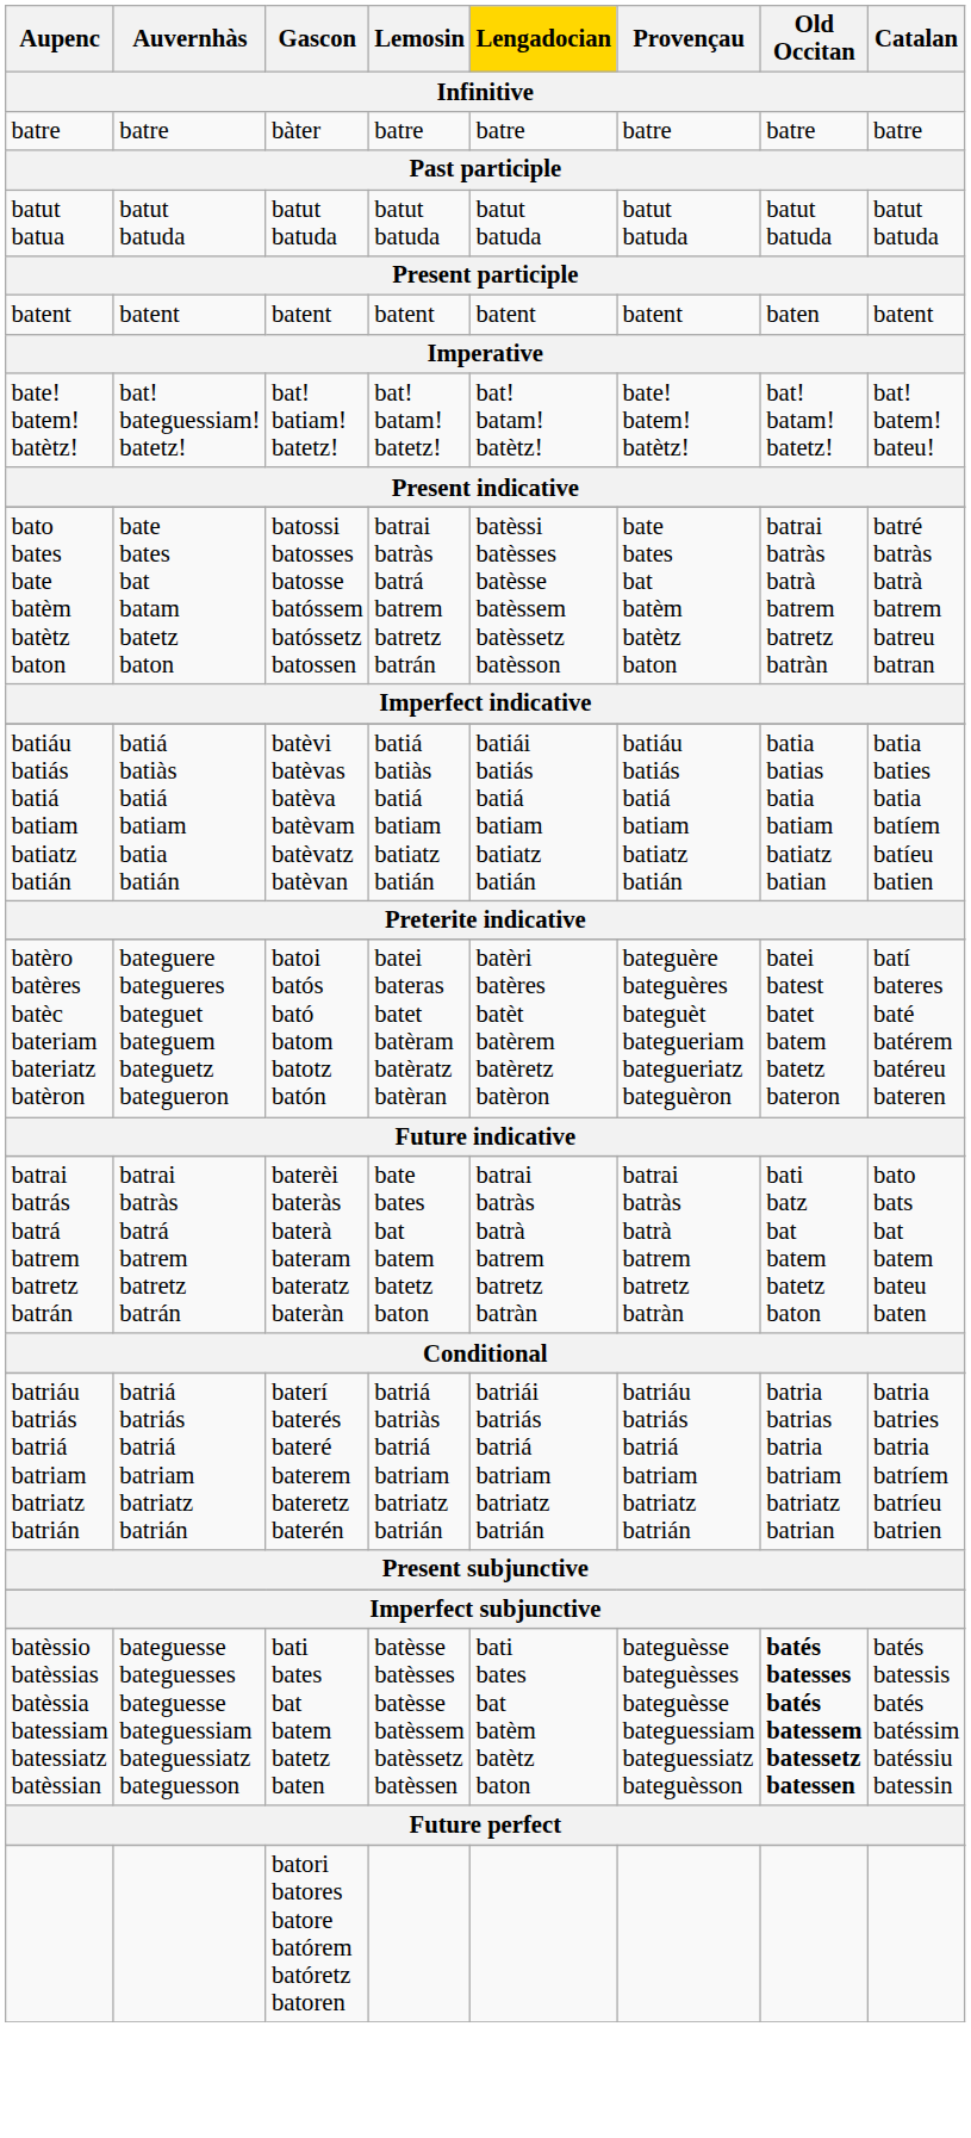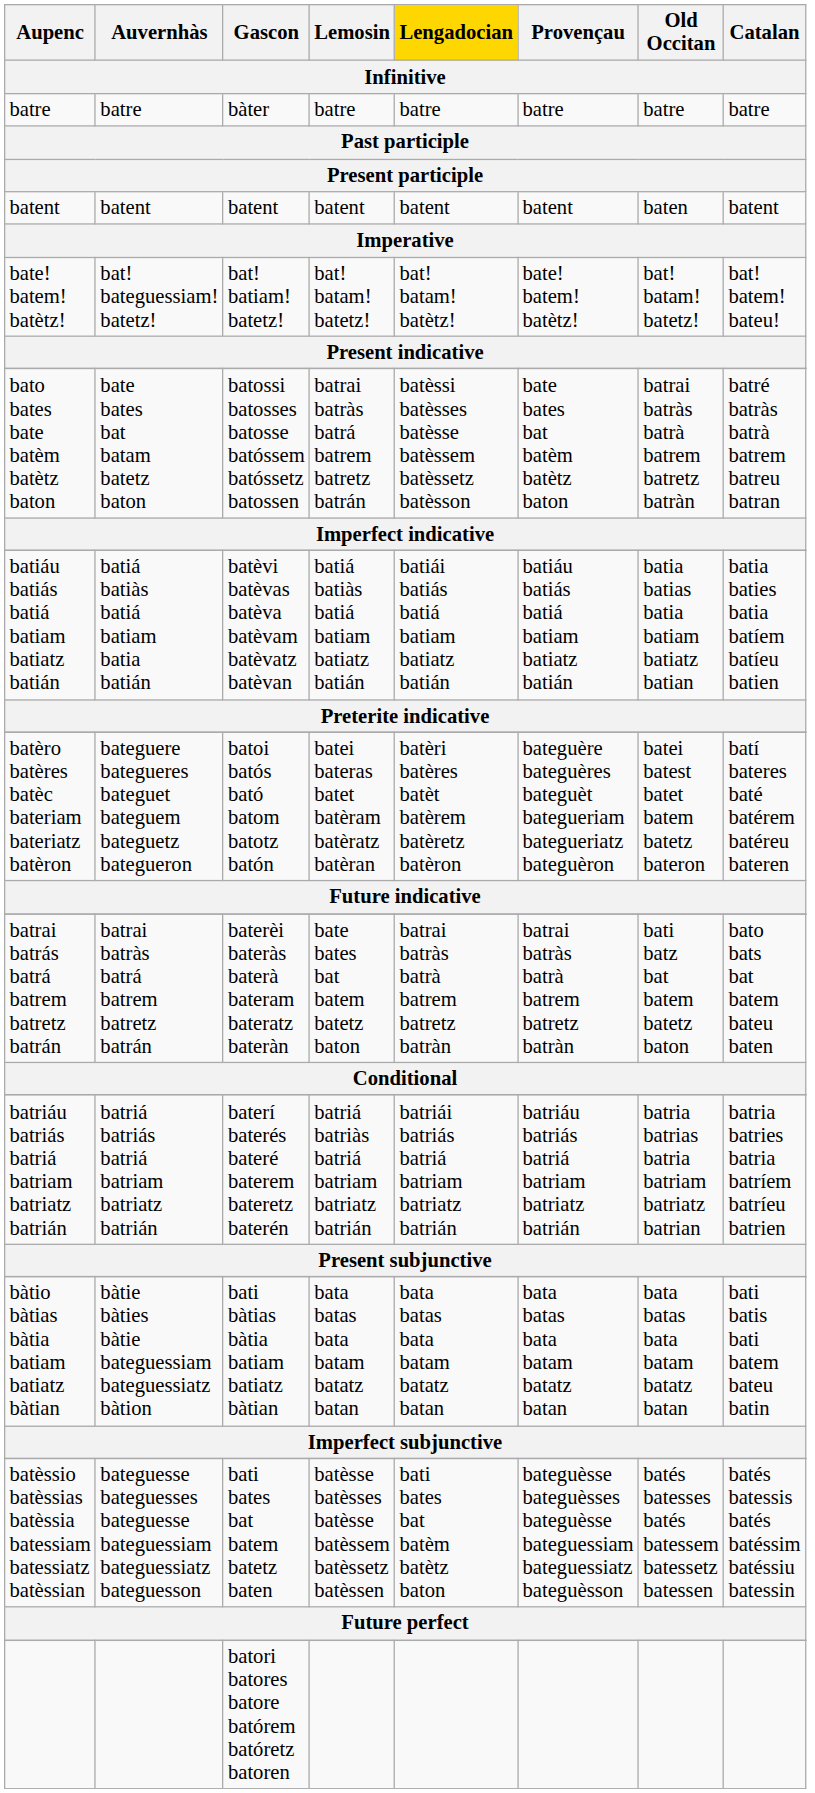- row: batut batua | batut batuda | batut batuda | batut batuda | batut batuda | batut batuda | batut batuda | batut batuda
+ row: bàtio bàtias bàtia batiam batiatz bàtian | bàtie bàties bàtie bateguessiam bateguessiatz bàtion | bati bàtias bàtia batiam batiatz bàtian | bata batas bata batam batatz batan | bata batas bata batam batatz batan | bata batas bata batam batatz batan | bata batas bata batam batatz batan | bati batis bati batem bateu batin
batèssio batèssias batèssia batessiam batessiatz batèssian | Old Occitan: bold -> normal
